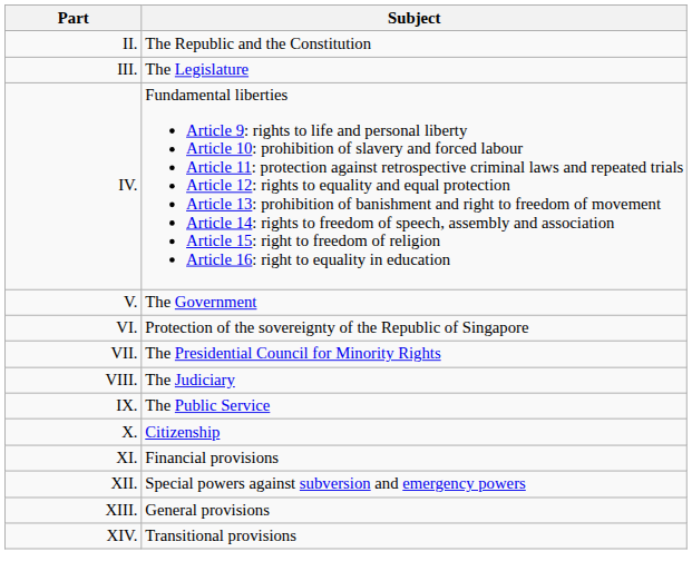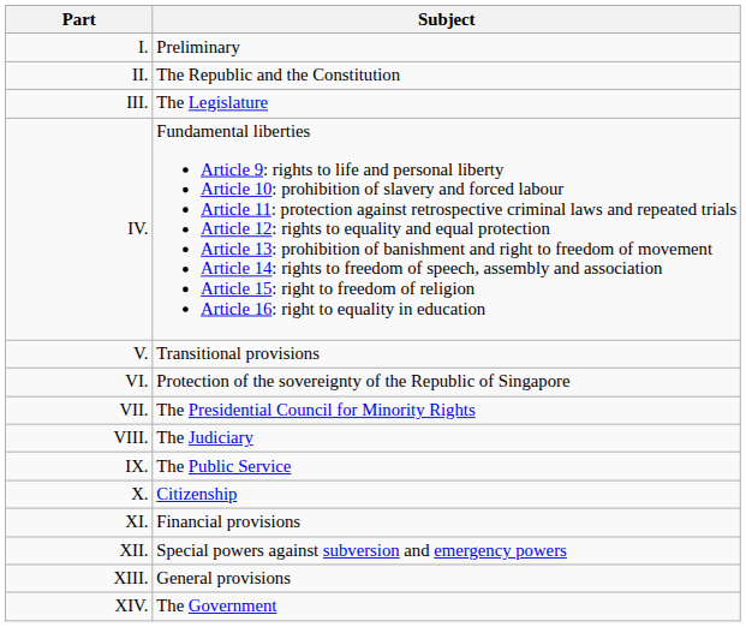+ row: I. | Preliminary
V. | Subject: The Government -> Transitional provisions
XIV. | Subject: Transitional provisions -> The Government
